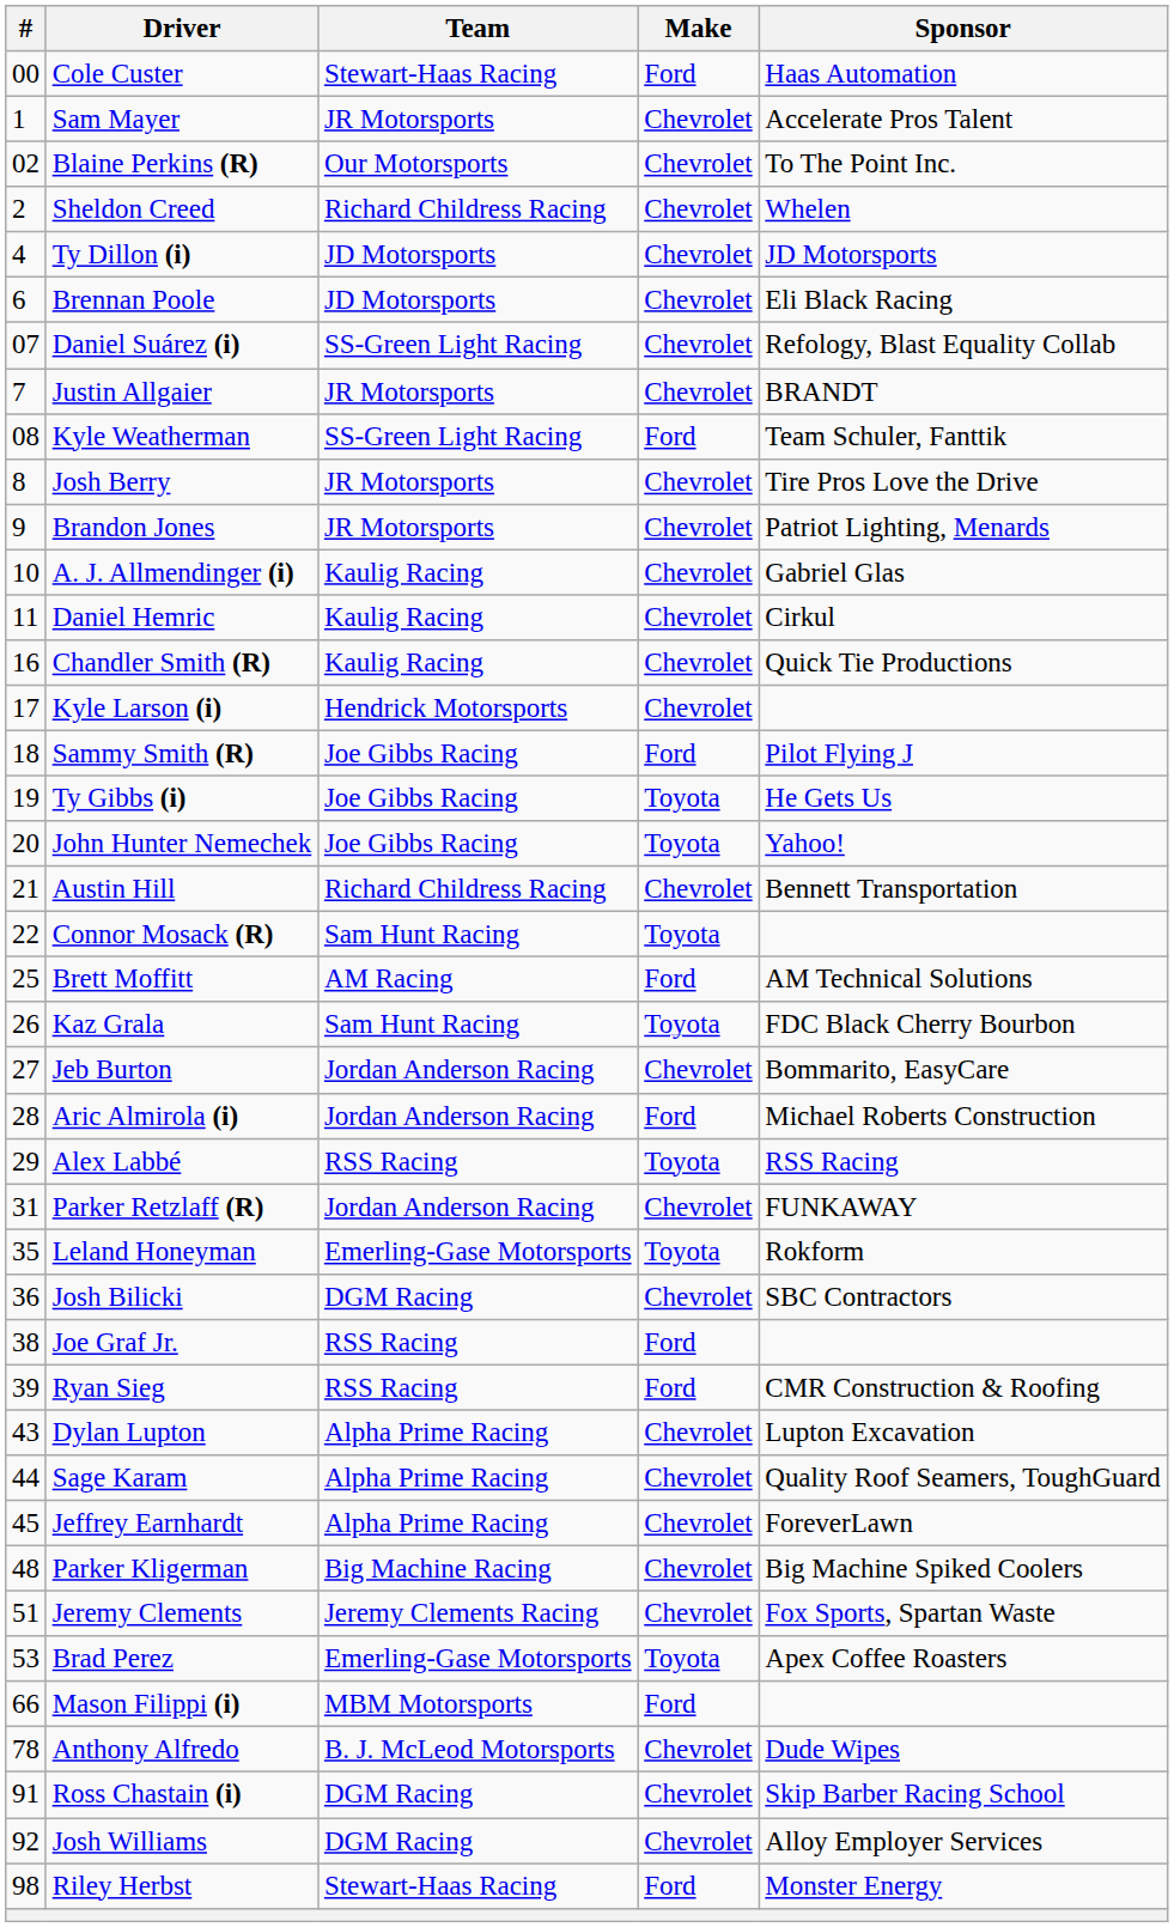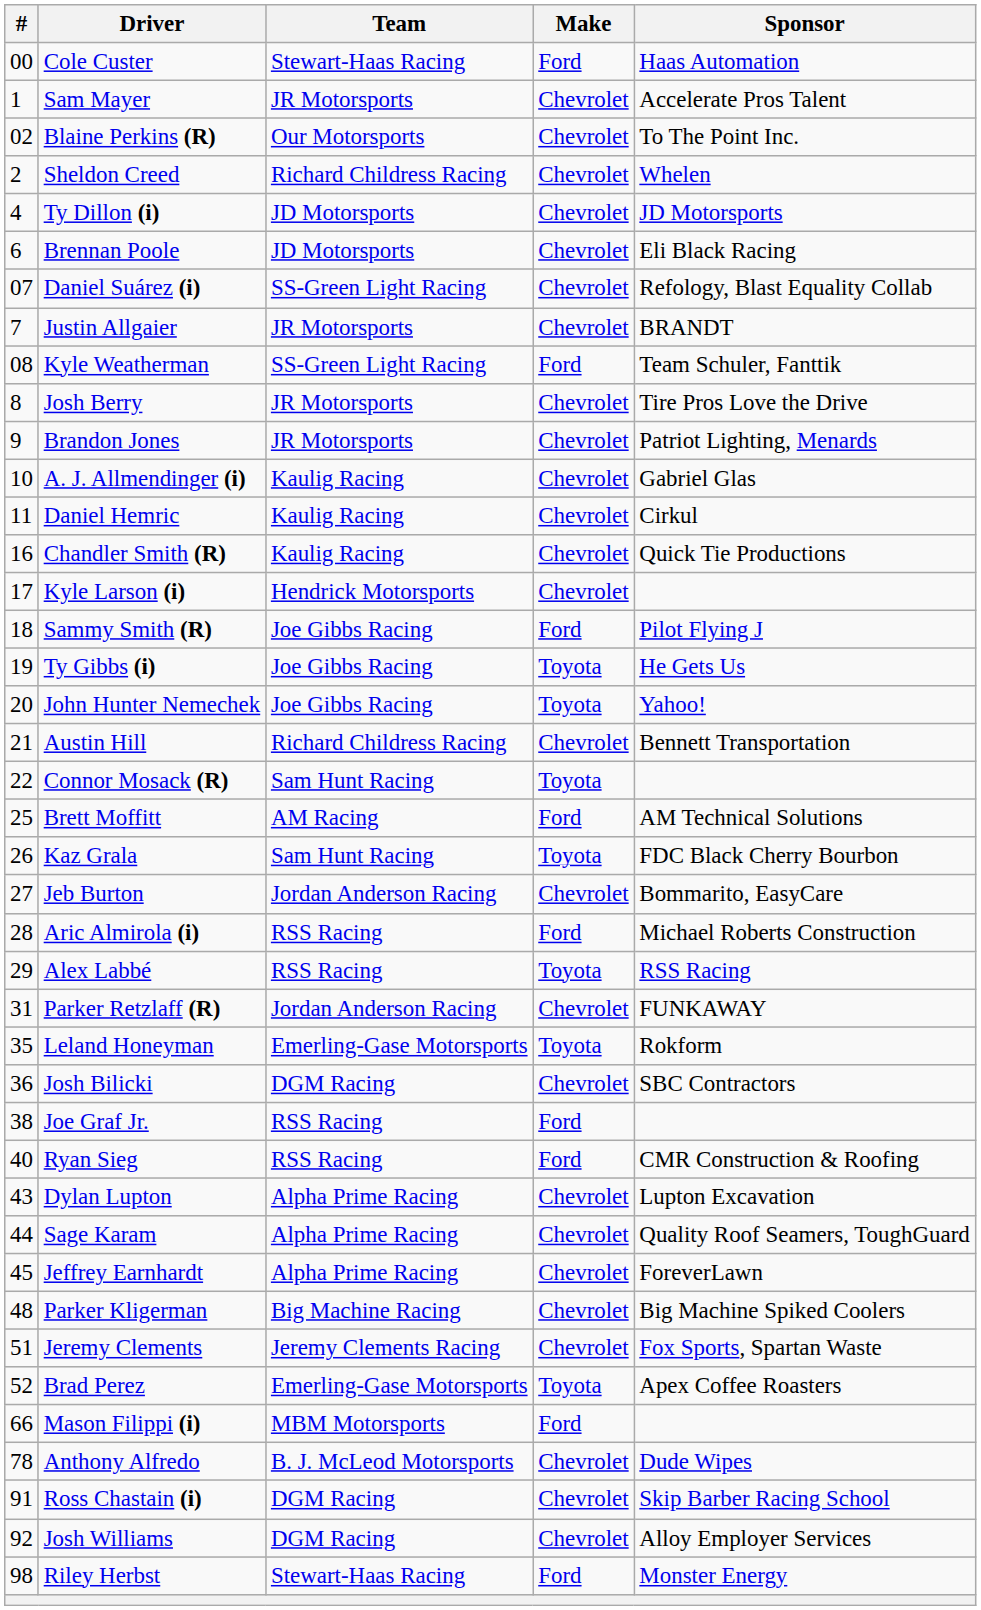Aric Almirola (i) | Team: Jordan Anderson Racing -> RSS Racing
Ryan Sieg | #: 39 -> 40
Brad Perez | #: 53 -> 52
